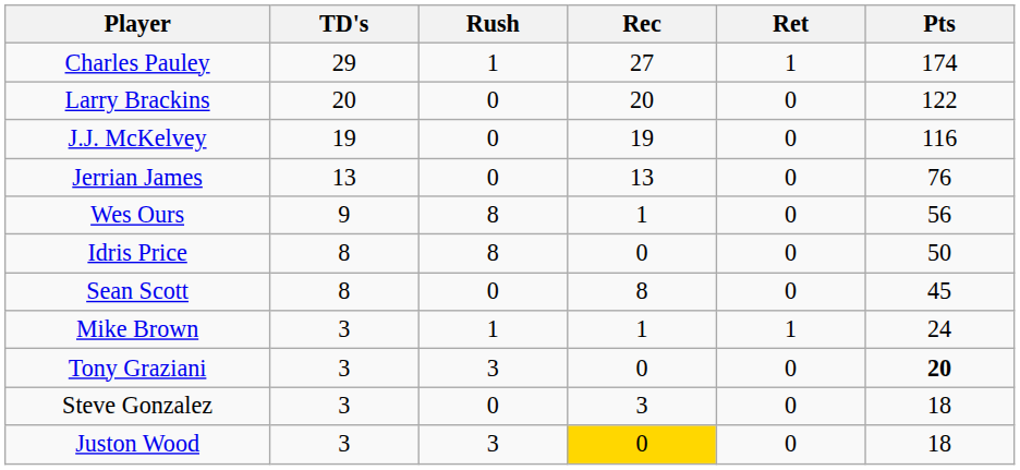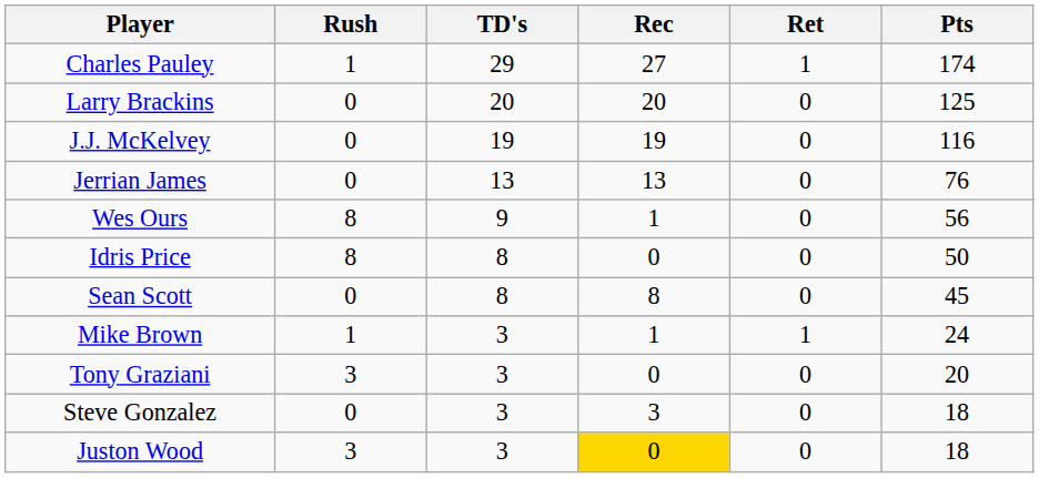columns swapped: TD's <-> Rush
Larry Brackins | Pts: 122 -> 125
Tony Graziani | Pts: bold -> normal
